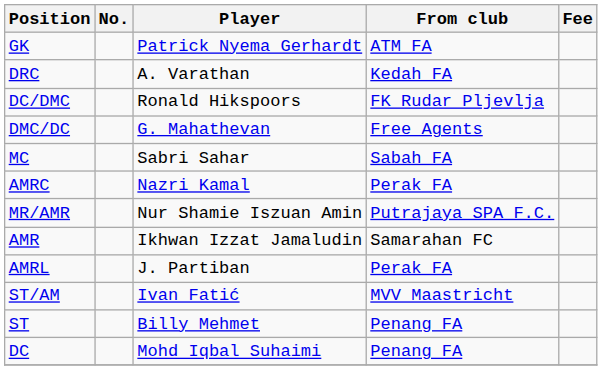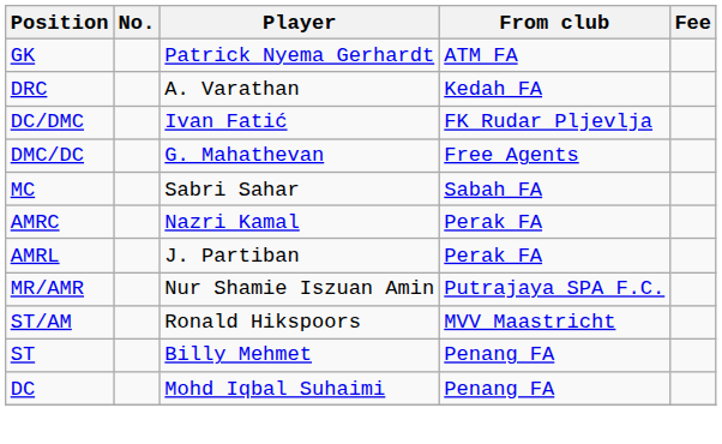DC/DMC | Player: Ronald Hikspoors -> Ivan Fatić
rows swapped: AMRL <-> MR/AMR
- row: AMR | Ikhwan Izzat Jamaludin | Samarahan FC
ST/AM | Player: Ivan Fatić -> Ronald Hikspoors
